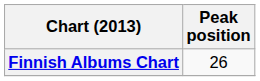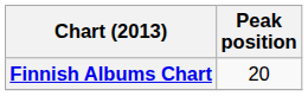Finnish Albums Chart | Peak position: 26 -> 20
